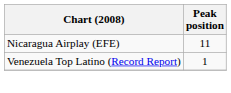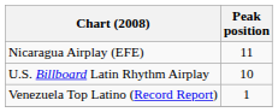+ row: U.S. Billboard Latin Rhythm Airplay | 10
